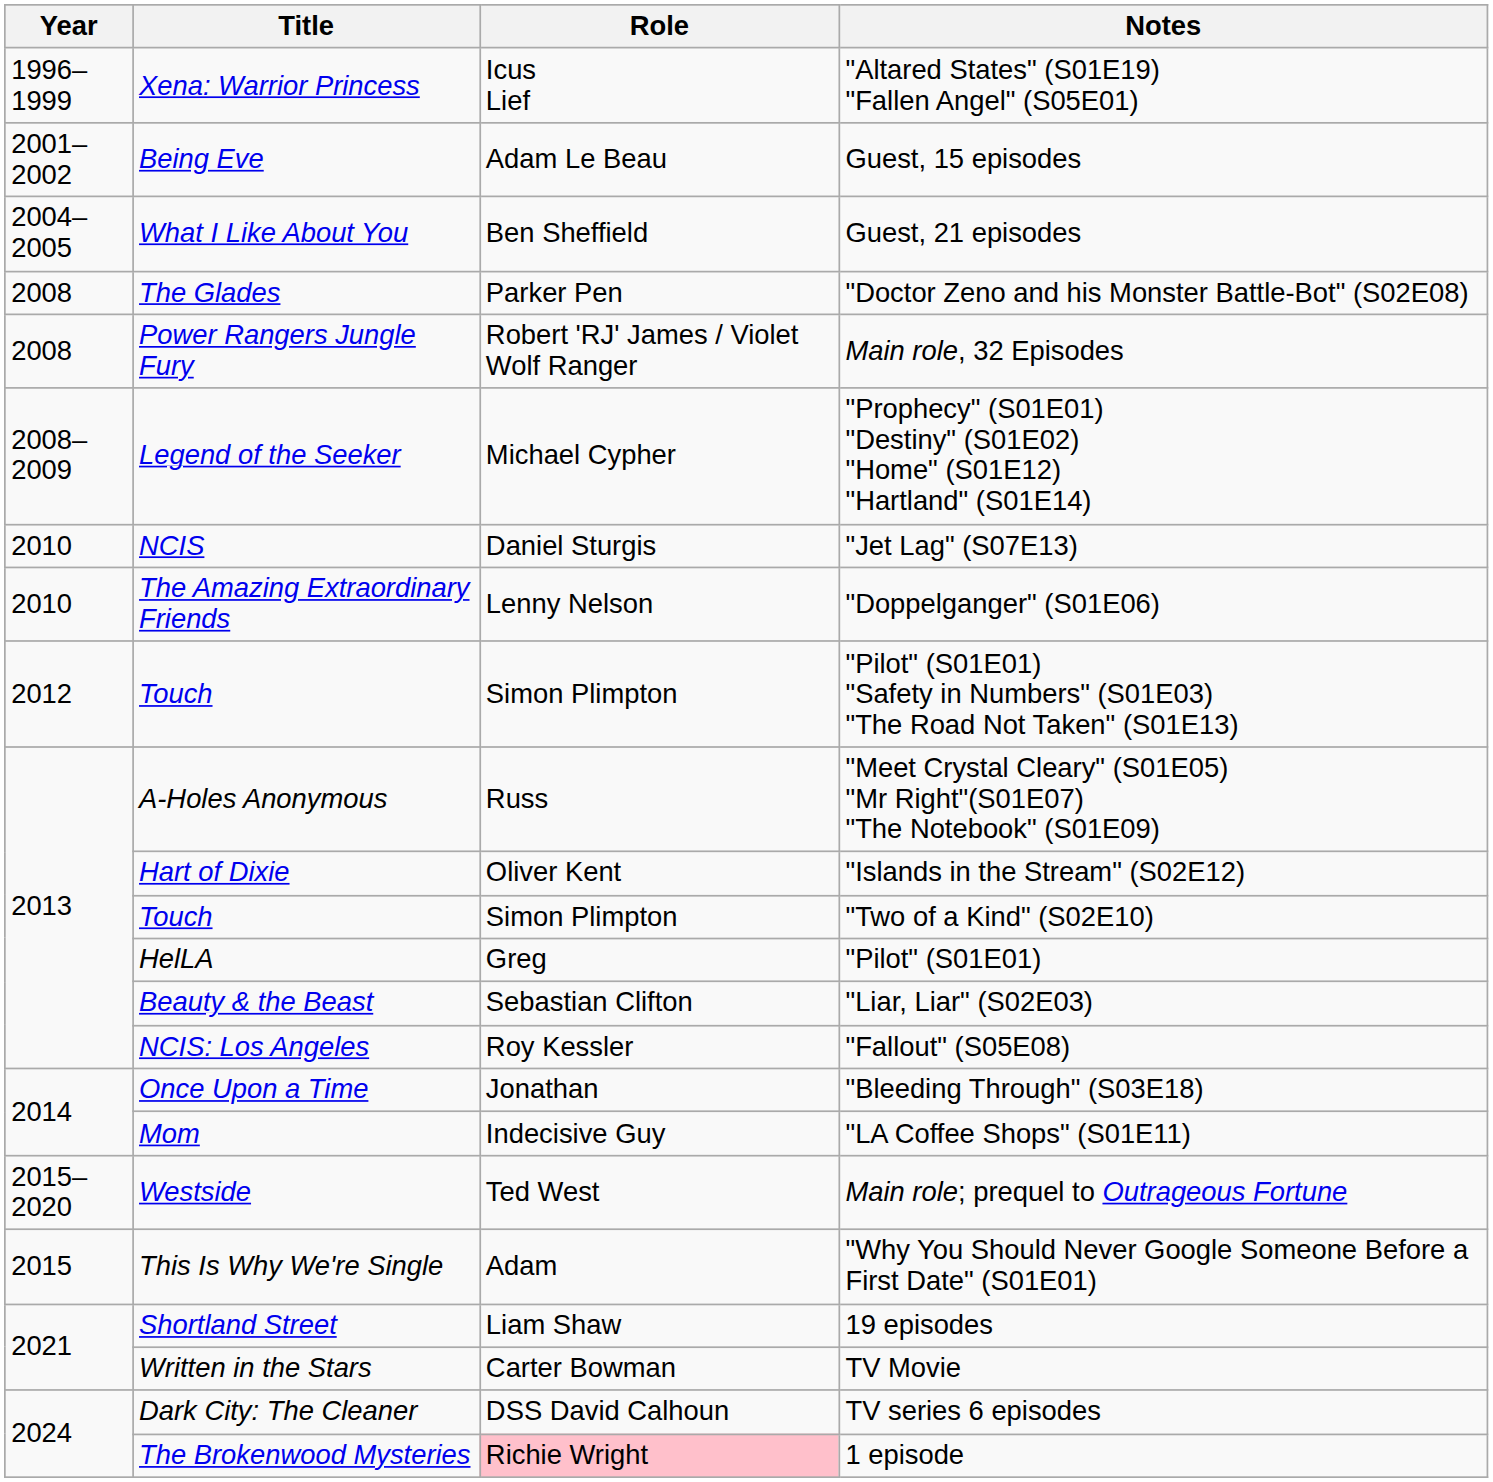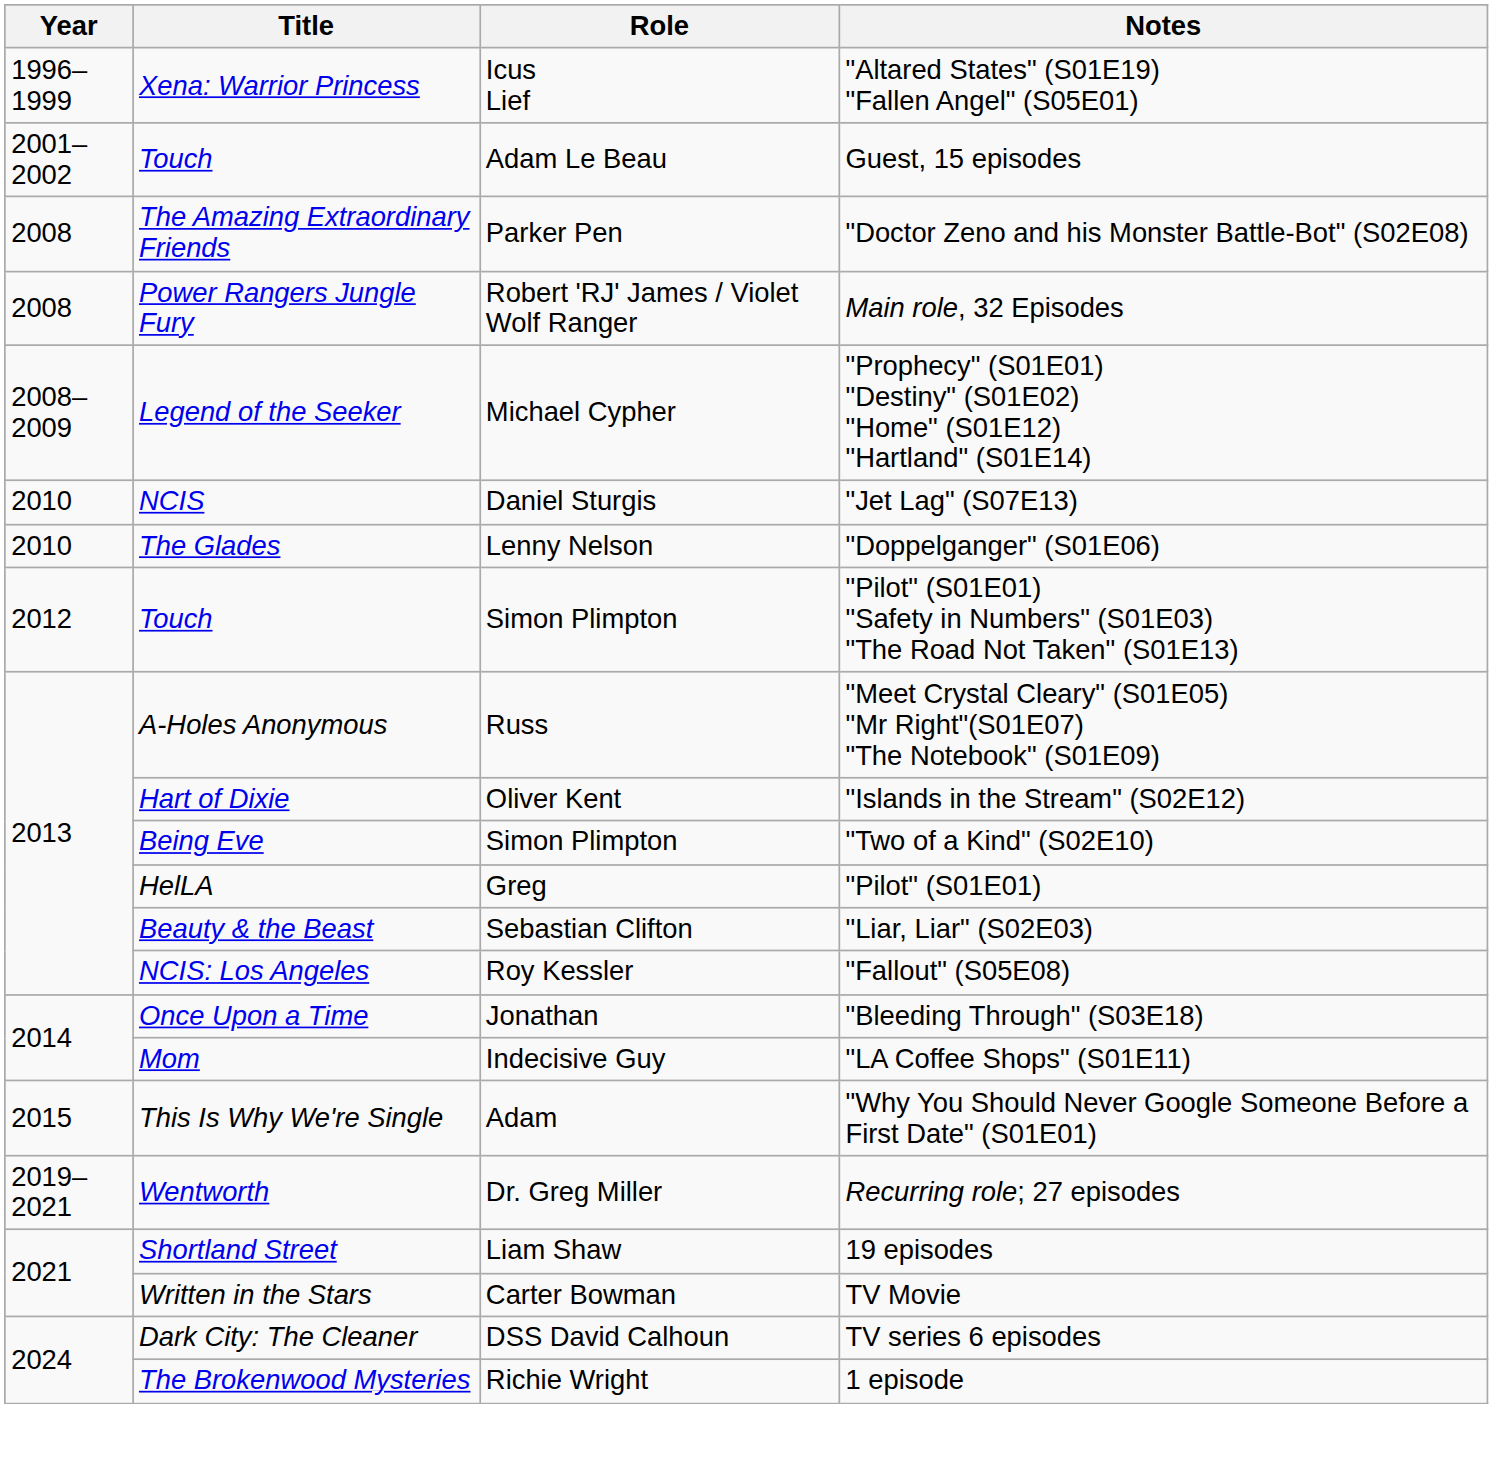Guest, 15 episodes | Title: Being Eve -> Touch
- row: 2004–2005 | What I Like About You | Ben Sheffield | Guest, 21 episodes
"Doctor Zeno and his Monster Battle-Bot" (S02E08) | Title: The Glades -> The Amazing Extraordinary Friends
"Doppelganger" (S01E06) | Title: The Amazing Extraordinary Friends -> The Glades
"Two of a Kind" (S02E10) | Title: Touch -> Being Eve
- row: 2015–2020 | Westside | Ted West | Main role; prequel to Outrageous Fortune
+ row: 2019–2021 | Wentworth | Dr. Greg Miller | Recurring role; 27 episodes
1 episode | Role: pink background -> no background
